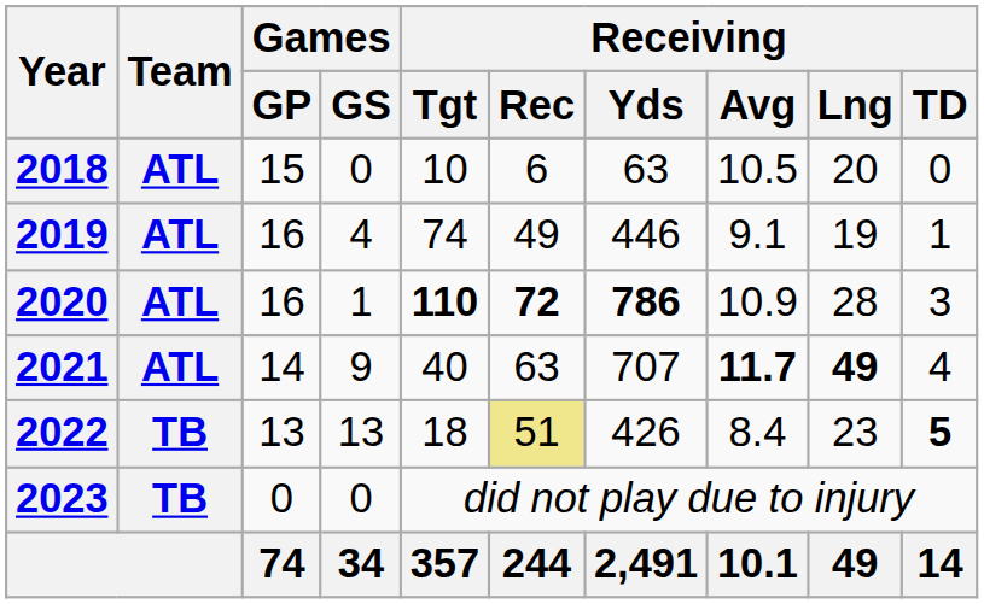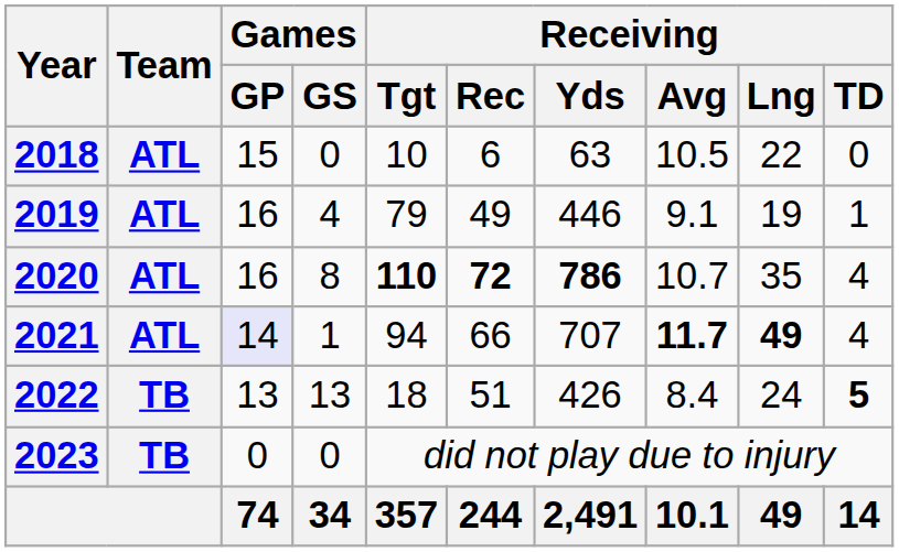2018 | Receiving / Lng: 20 -> 22
2019 | Receiving / Tgt: 74 -> 79
2020 | Games / GS: 1 -> 8
2020 | Receiving / Avg: 10.9 -> 10.7
2020 | Receiving / Lng: 28 -> 35
2020 | Receiving / TD: 3 -> 4
2021 | Games / GP: no background -> lavender background
2021 | Games / GS: 9 -> 1
2021 | Receiving / Tgt: 40 -> 94
2021 | Receiving / Rec: 63 -> 66
2022 | Receiving / Rec: khaki background -> no background
2022 | Receiving / Lng: 23 -> 24
